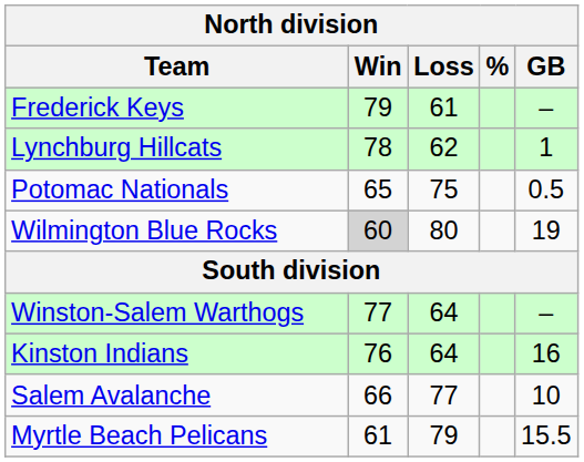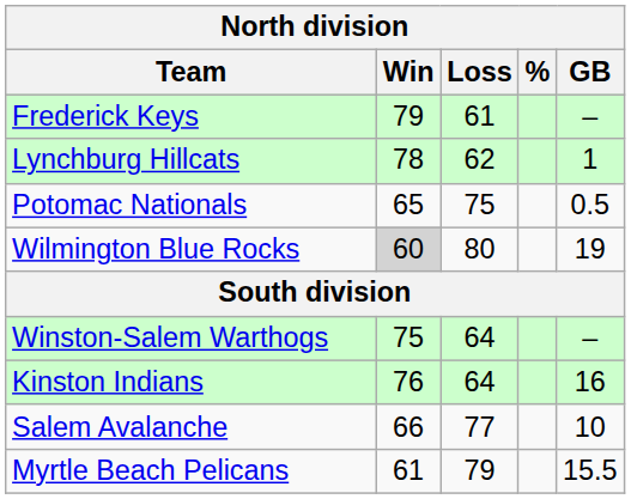Winston-Salem Warthogs | Win: 77 -> 75
